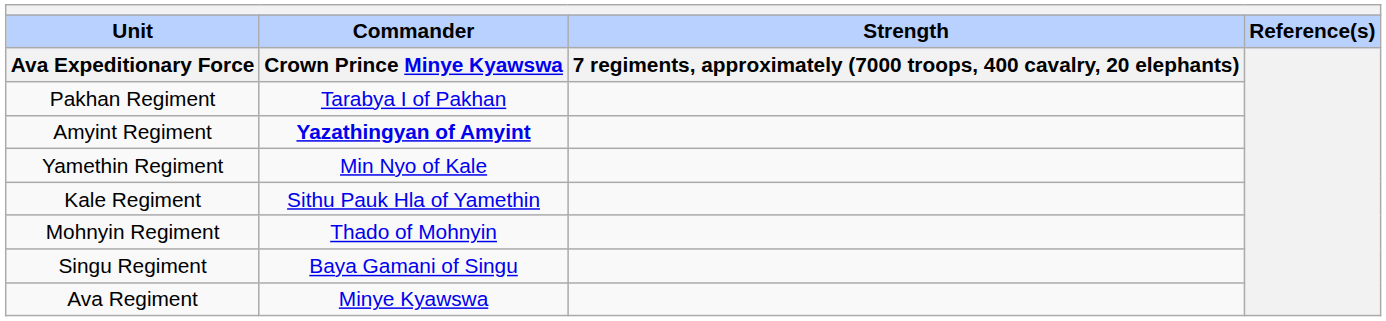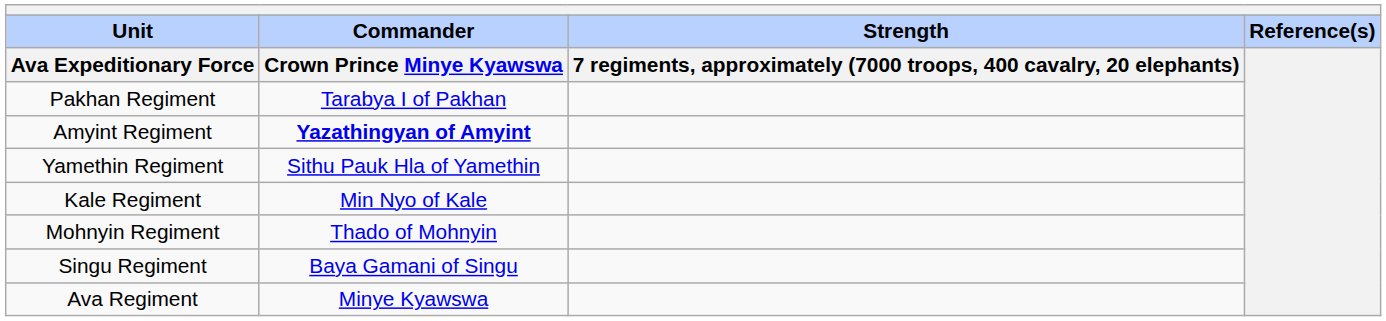Yamethin Regiment | Commander / Crown Prince Minye Kyawswa: Min Nyo of Kale -> Sithu Pauk Hla of Yamethin
Kale Regiment | Commander / Crown Prince Minye Kyawswa: Sithu Pauk Hla of Yamethin -> Min Nyo of Kale
